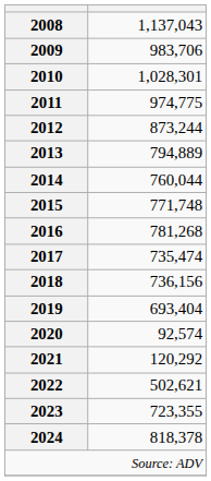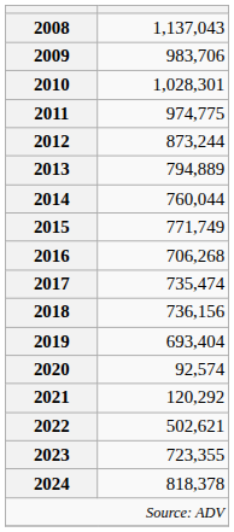2015 | column 2: 771,748 -> 771,749
2016 | column 2: 781,268 -> 706,268
